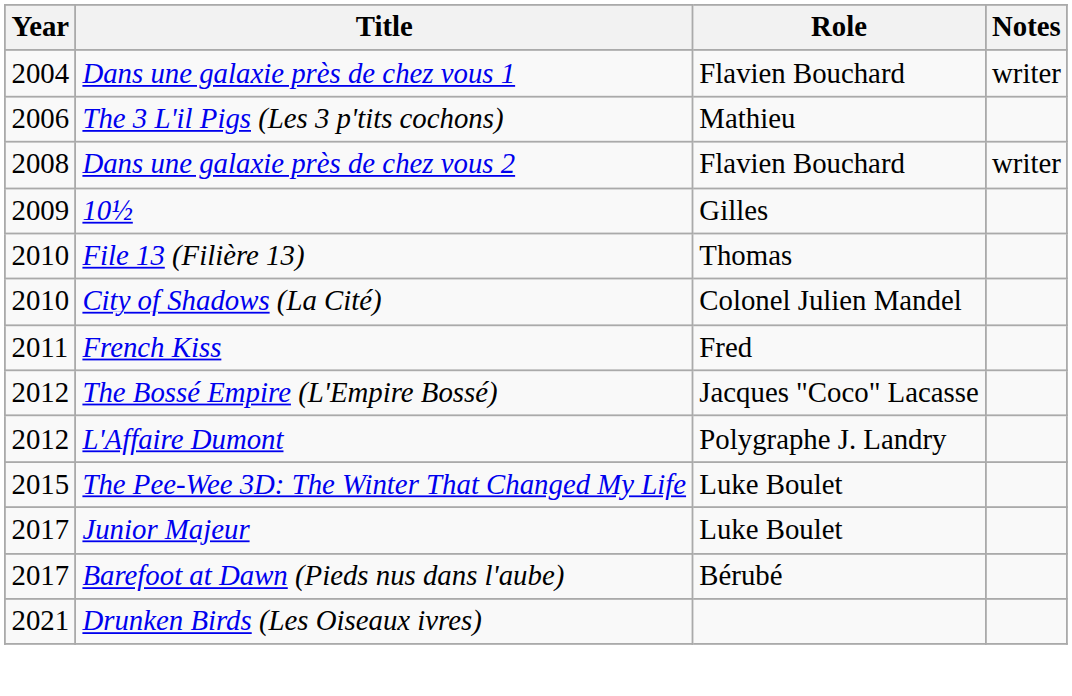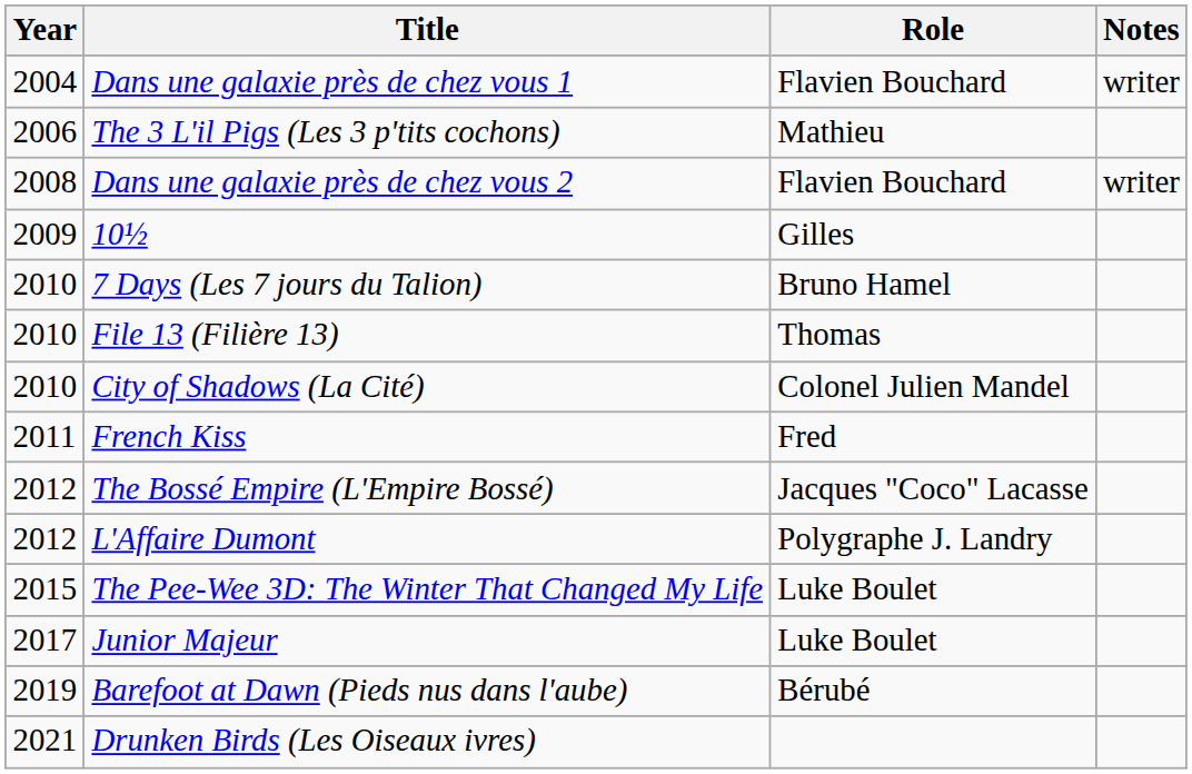+ row: 2010 | 7 Days (Les 7 jours du Talion) | Bruno Hamel
Barefoot at Dawn (Pieds nus dans l'aube) | Year: 2017 -> 2019
